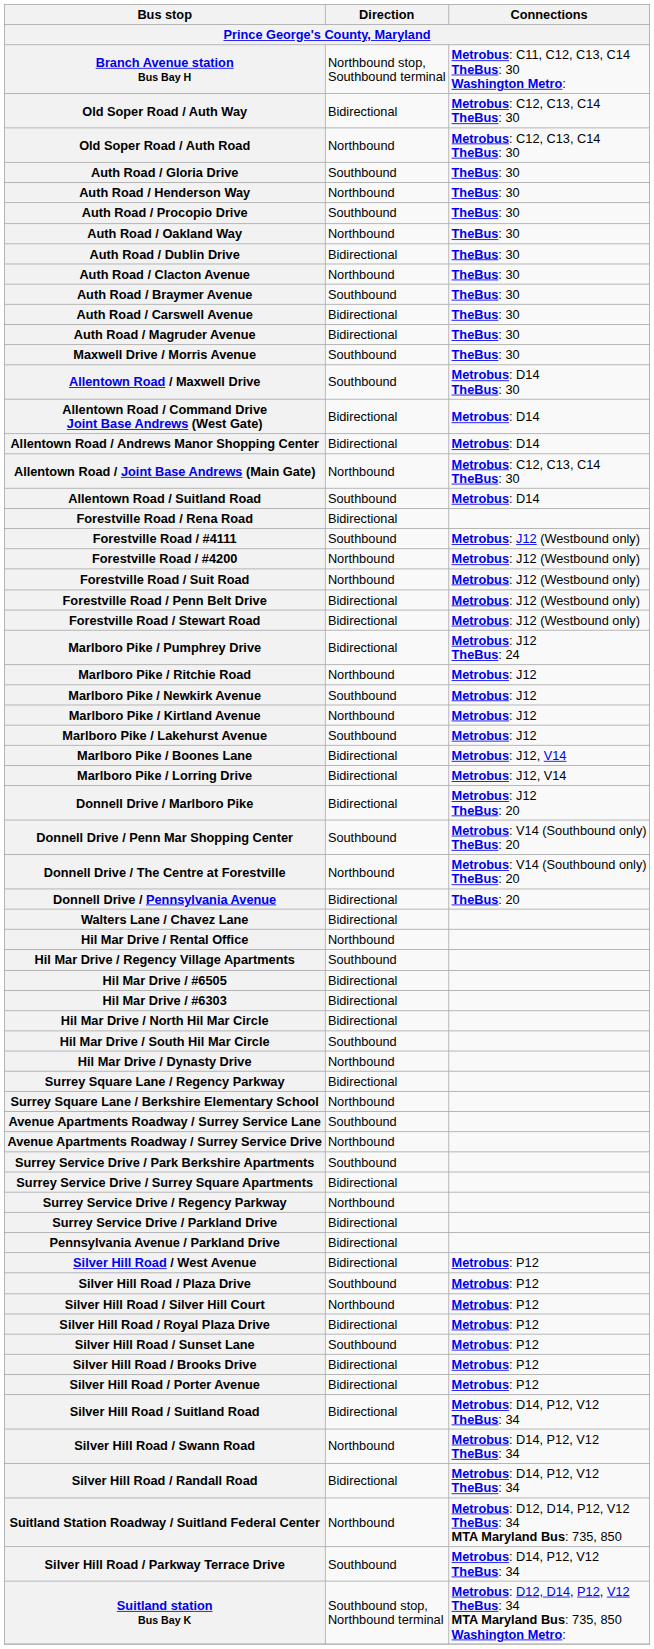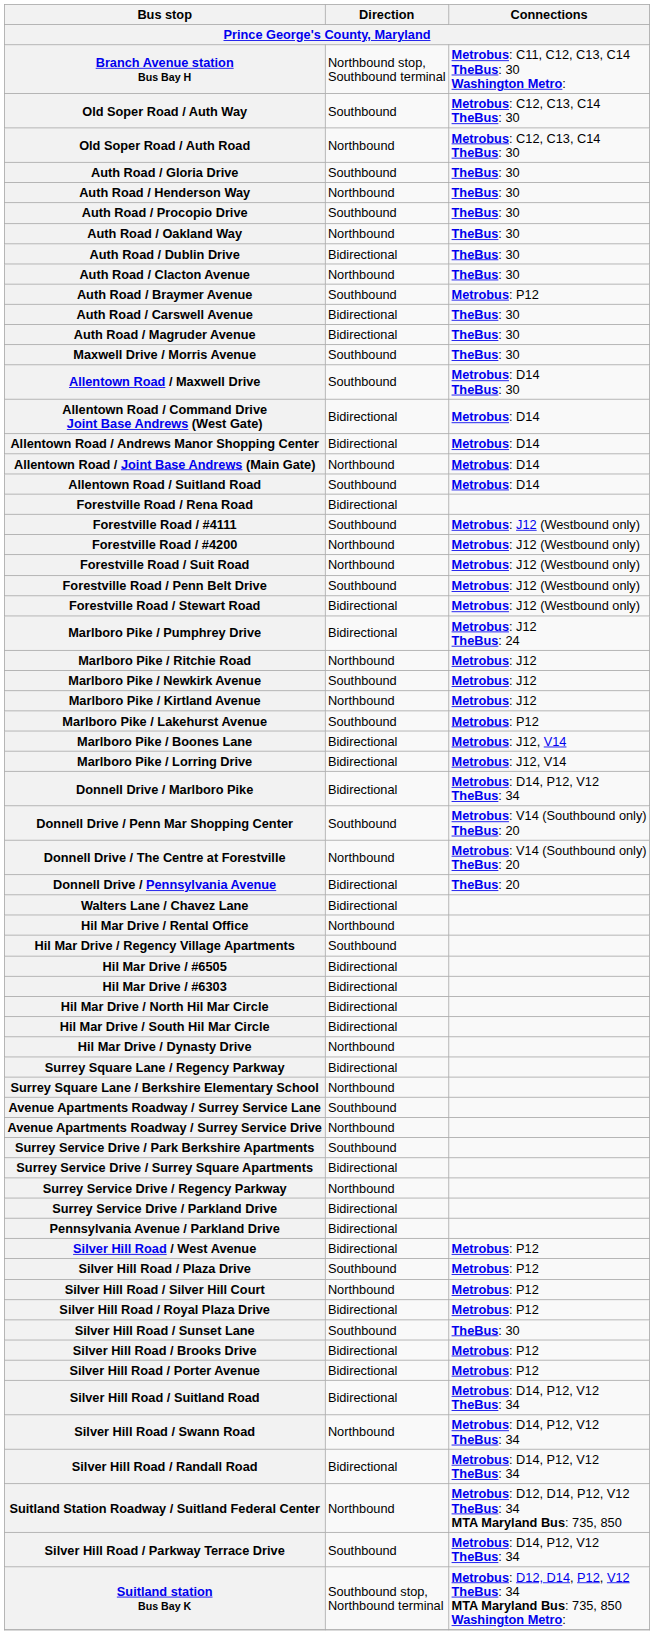Old Soper Road / Auth Way | Direction: Bidirectional -> Southbound
Auth Road / Braymer Avenue | Connections: TheBus: 30 -> Metrobus: P12
Allentown Road / Joint Base Andrews (Main Gate) | Connections: Metrobus: C12, C13, C14 TheBus: 30 -> Metrobus: D14
Forestville Road / Penn Belt Drive | Direction: Bidirectional -> Southbound
Marlboro Pike / Lakehurst Avenue | Connections: Metrobus: J12 -> Metrobus: P12
Donnell Drive / Marlboro Pike | Connections: Metrobus: J12 TheBus: 20 -> Metrobus: D14, P12, V12 TheBus: 34
Hil Mar Drive / South Hil Mar Circle | Direction: Southbound -> Bidirectional
Silver Hill Road / Sunset Lane | Connections: Metrobus: P12 -> TheBus: 30
